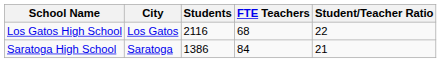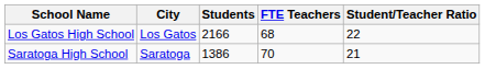Los Gatos High School | Students: 2116 -> 2166
Saratoga High School | FTE Teachers: 84 -> 70
